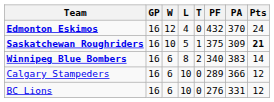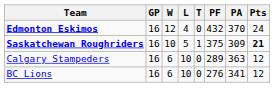- row: Winnipeg Blue Bombers | 16 | 6 | 8 | 2 | 340 | 383 | 14
Calgary Stampeders | PA: 366 -> 363
BC Lions | PA: 331 -> 341
